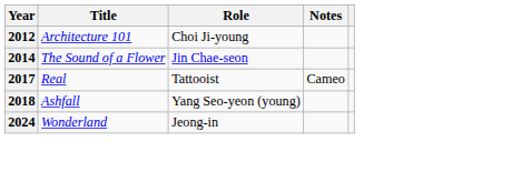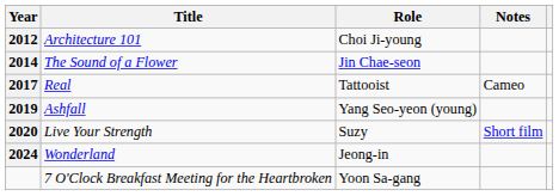Ashfall | Year: 2018 -> 2019
+ row: 2020 | Live Your Strength | Suzy | Short film
+ row: 7 O'Clock Breakfast Meeting for the Heartbroken | Yoon Sa-gang
